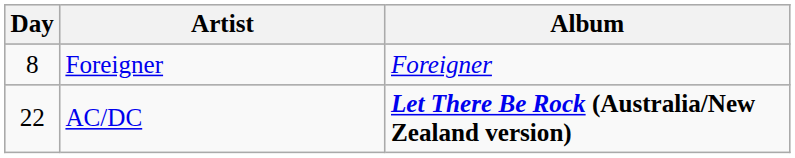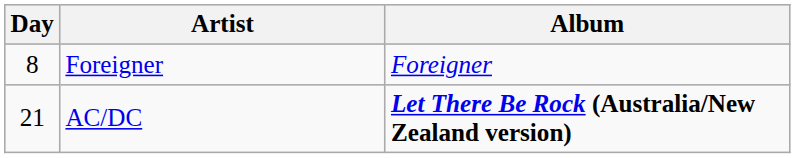AC/DC | Day: 22 -> 21
